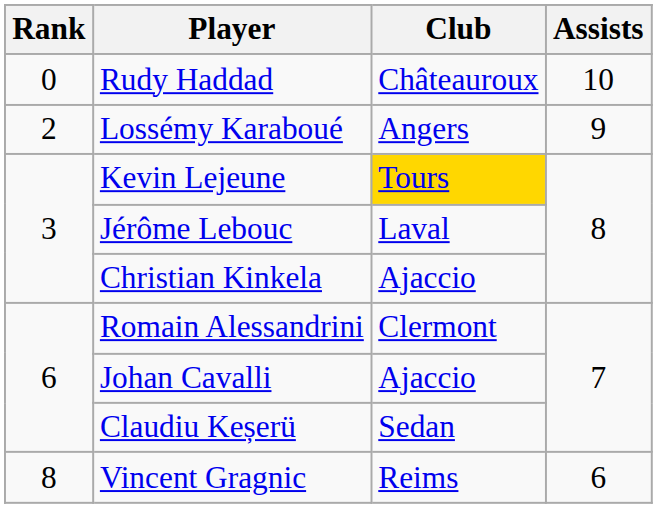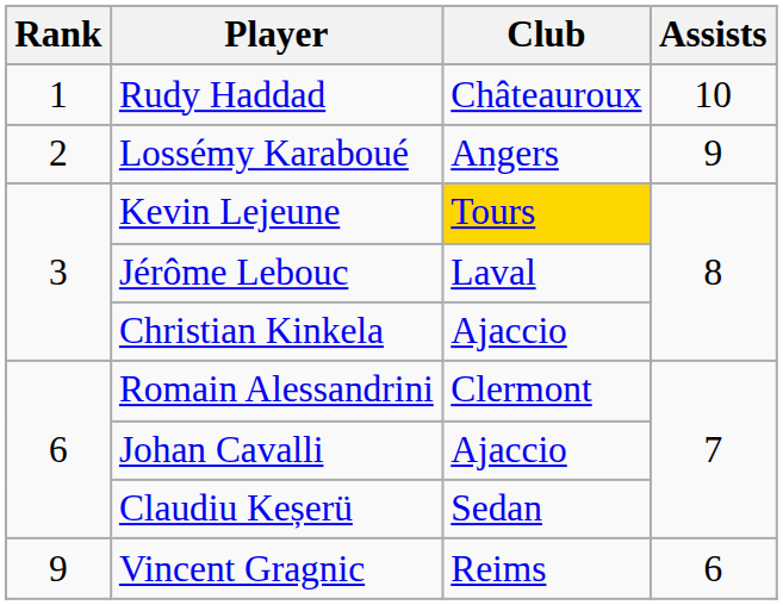Rudy Haddad | Rank: 0 -> 1
Vincent Gragnic | Rank: 8 -> 9
